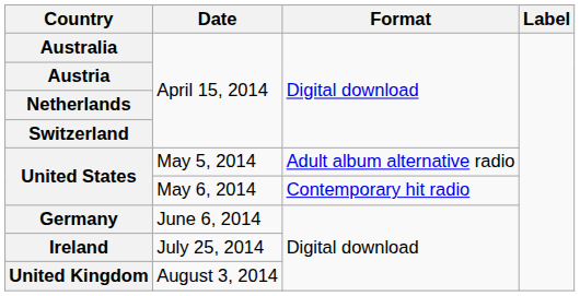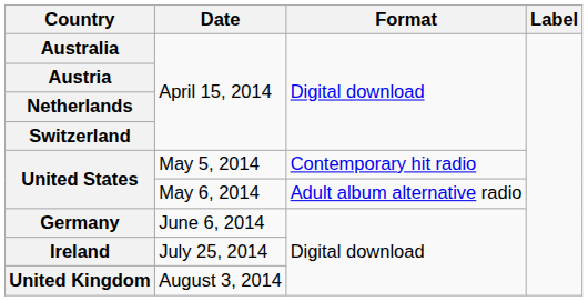May 5, 2014 | Format: Adult album alternative radio -> Contemporary hit radio
May 6, 2014 | Format: Contemporary hit radio -> Adult album alternative radio
